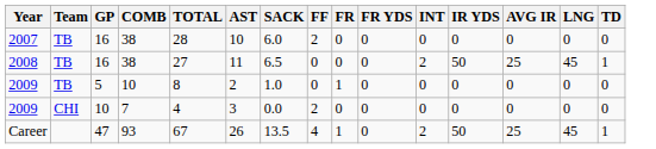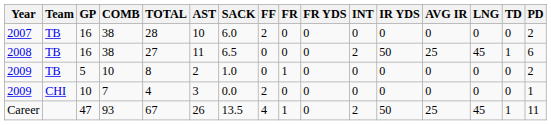+ column: PD | 2 | 6 | 2 | 1 | 11
